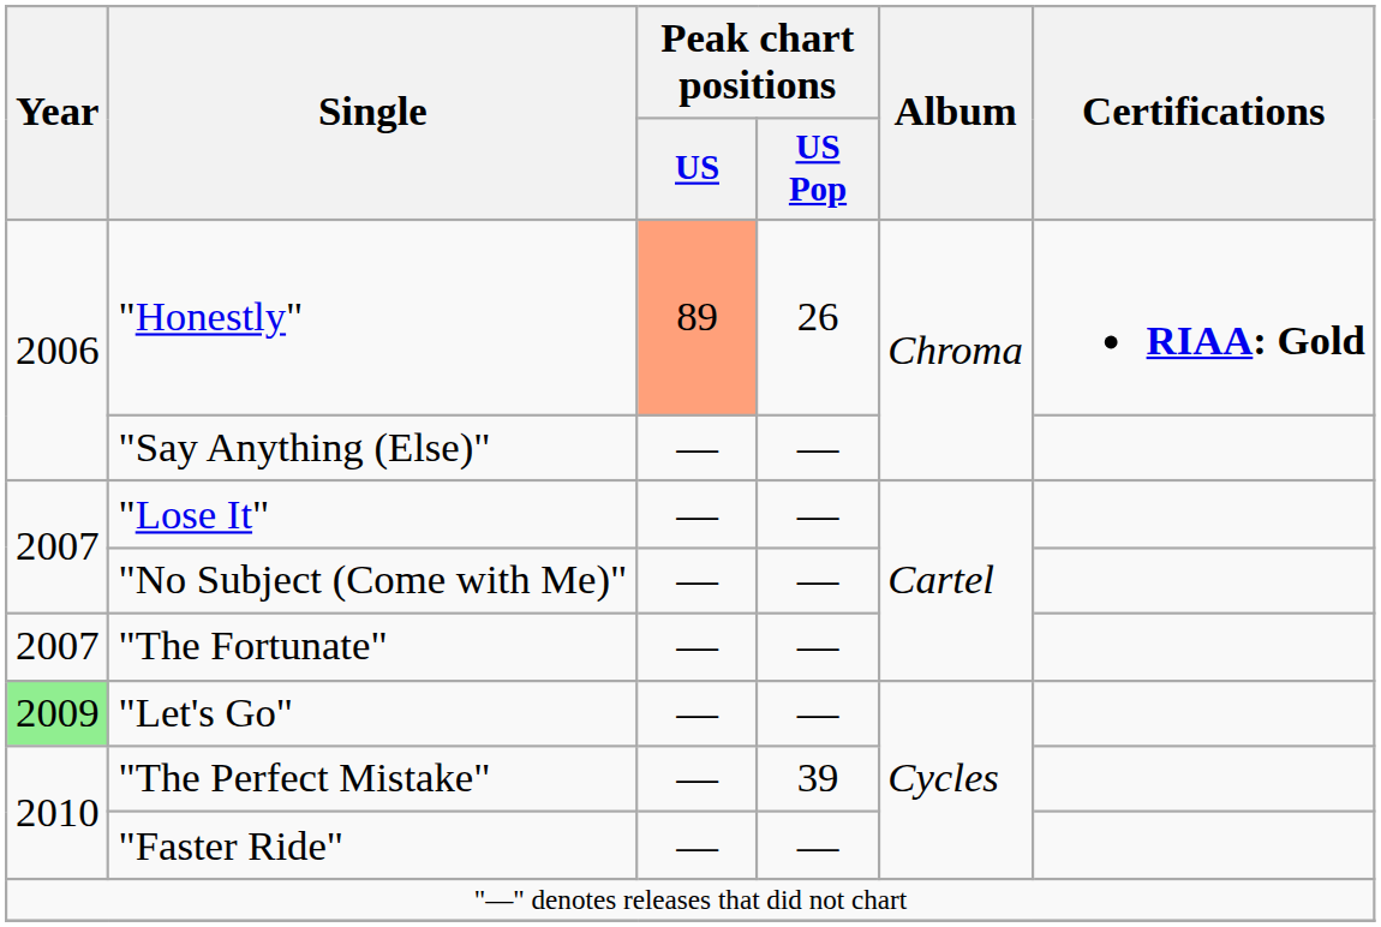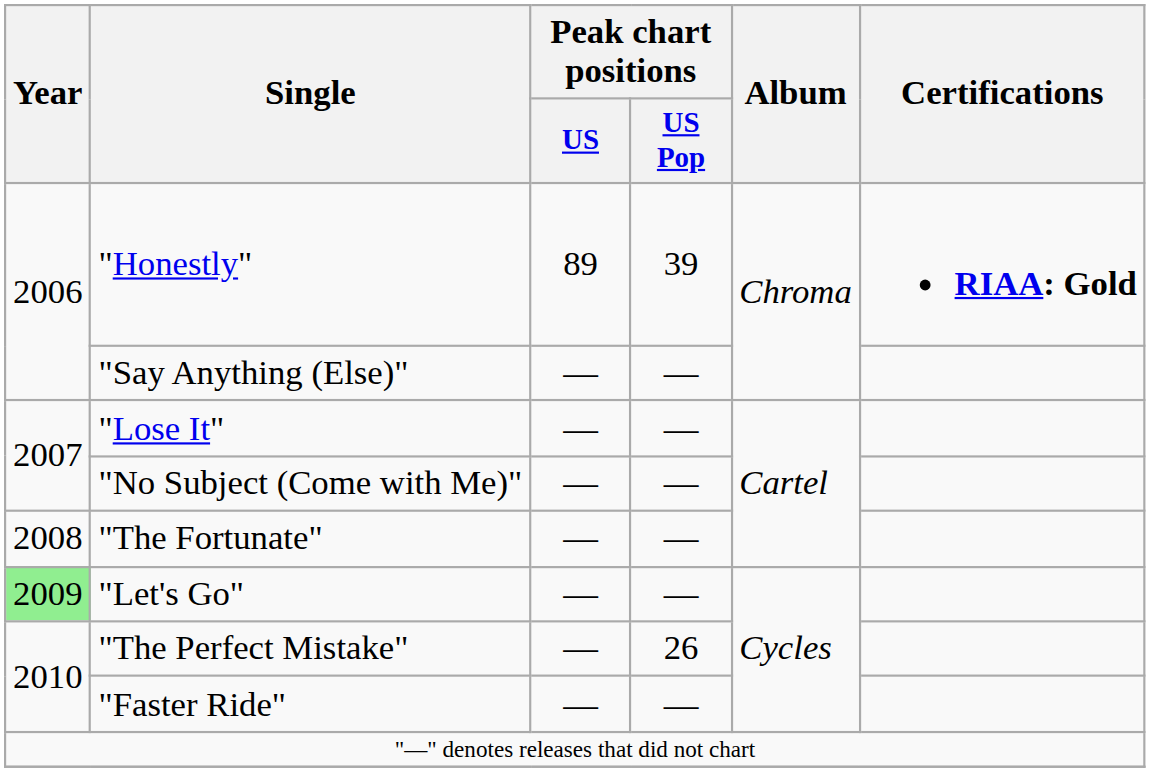"Honestly" | Peak chart positions / US: lightsalmon background -> no background
"Honestly" | Peak chart positions / US Pop: 26 -> 39
"The Fortunate" | Year: 2007 -> 2008
"The Perfect Mistake" | Peak chart positions / US Pop: 39 -> 26
